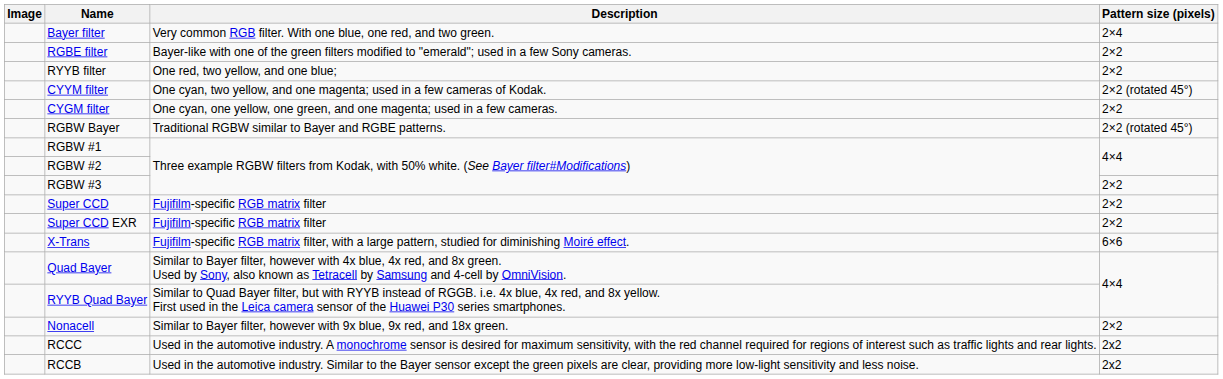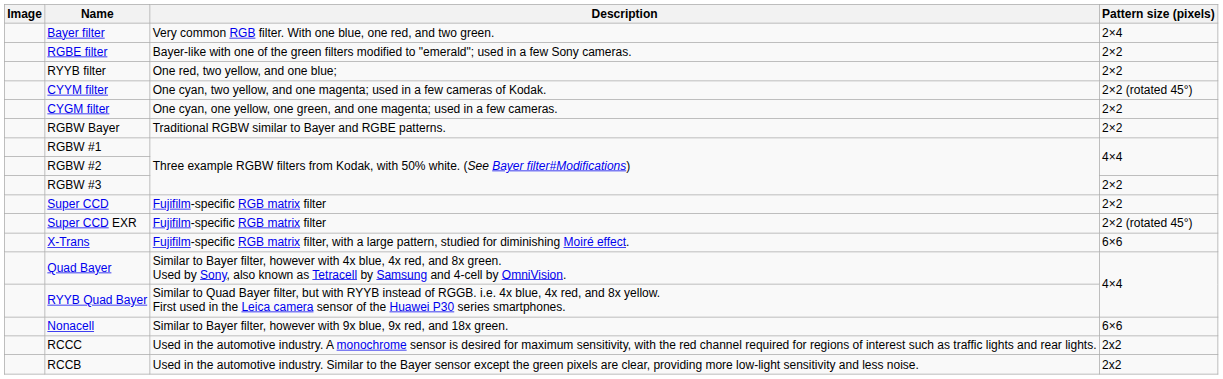RGBW Bayer | Pattern size (pixels): 2×2 (rotated 45°) -> 2×2
Super CCD EXR | Pattern size (pixels): 2×2 -> 2×2 (rotated 45°)
Nonacell | Pattern size (pixels): 2×2 -> 6×6
